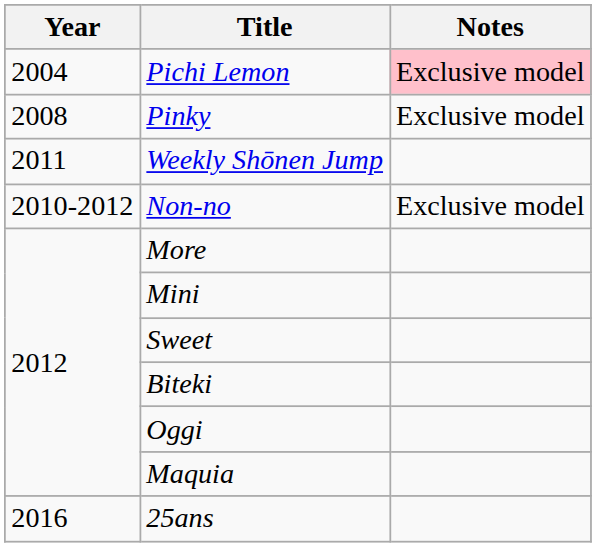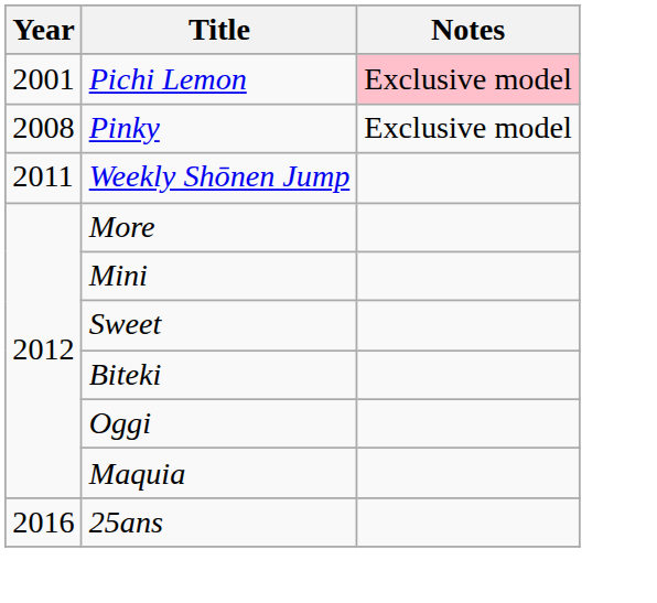Pichi Lemon | Year: 2004 -> 2001
- row: 2010-2012 | Non-no | Exclusive model
